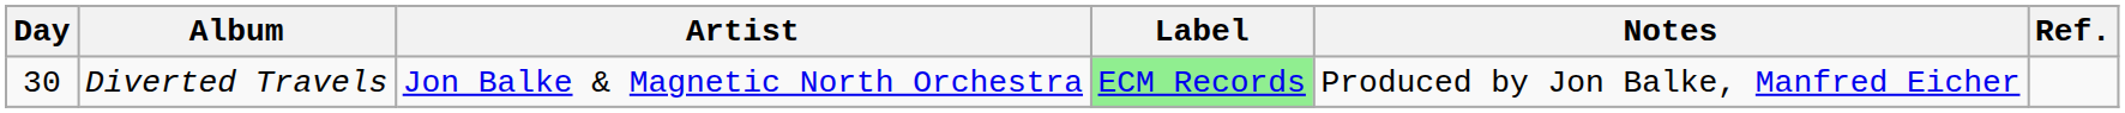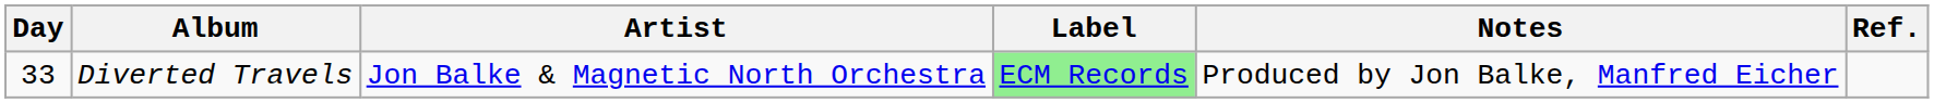Diverted Travels | Day: 30 -> 33
